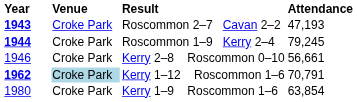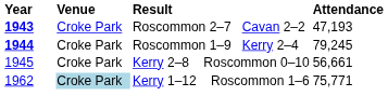Kerry 2–8 Roscommon 0–10 | Year: 1946 -> 1945
Kerry 1–12 Roscommon 1–6 | Year: bold -> normal
Kerry 1–12 Roscommon 1–6 | Attendance: 70,791 -> 75,771
- row: 1980 | Croke Park | Kerry 1–9 Roscommon 1–6 | 63,854
